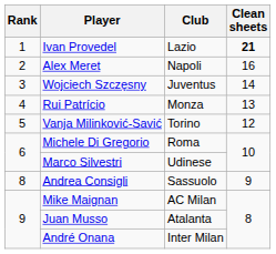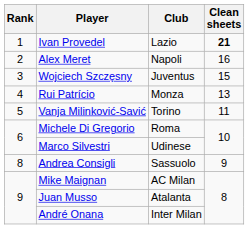Wojciech Szczęsny | Clean sheets: 14 -> 15
Vanja Milinković-Savić | Clean sheets: 12 -> 11
